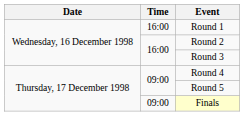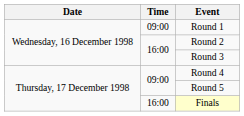Round 1 | Time: 16:00 -> 09:00
Finals | Time: 09:00 -> 16:00
